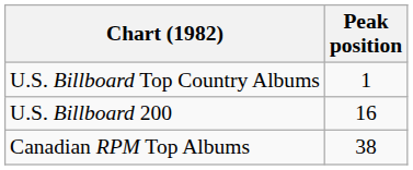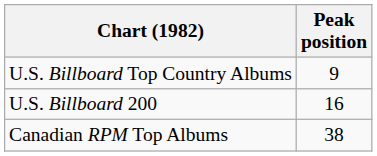U.S. Billboard Top Country Albums | Peak position: 1 -> 9
